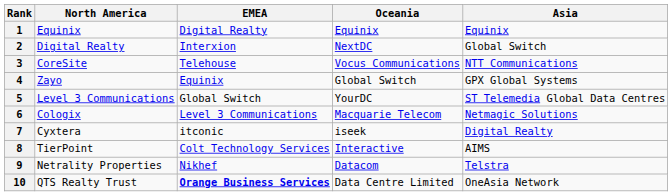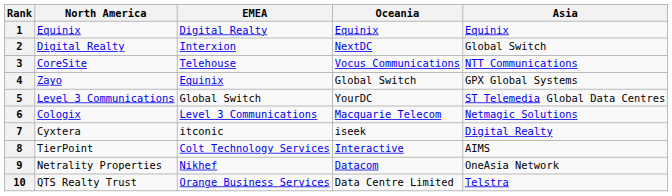9 | Asia: Telstra -> OneAsia Network
10 | EMEA: bold -> normal
10 | Asia: OneAsia Network -> Telstra
